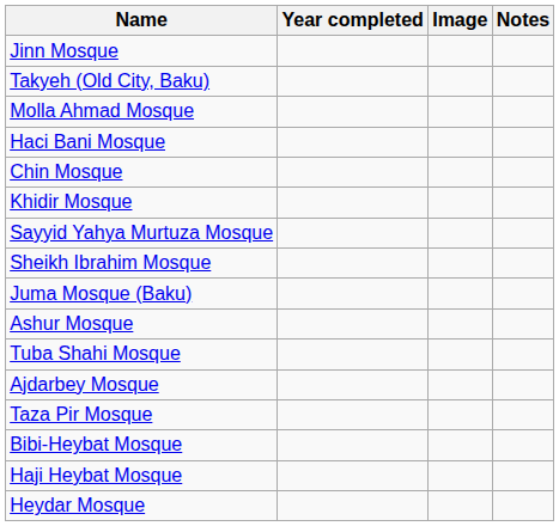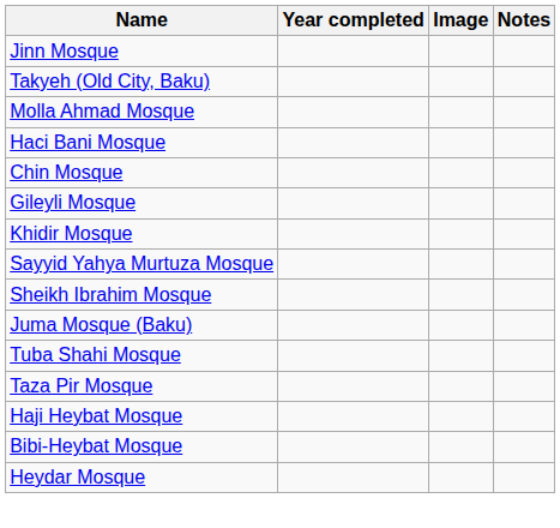+ row: Gileyli Mosque
- row: Ashur Mosque
- row: Ajdarbey Mosque
rows swapped: Haji Heybat Mosque <-> Bibi-Heybat Mosque
